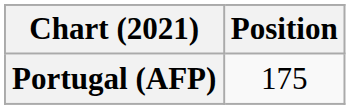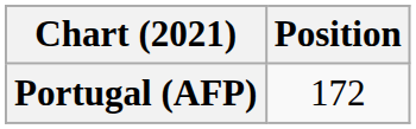Portugal (AFP) | Position: 175 -> 172
